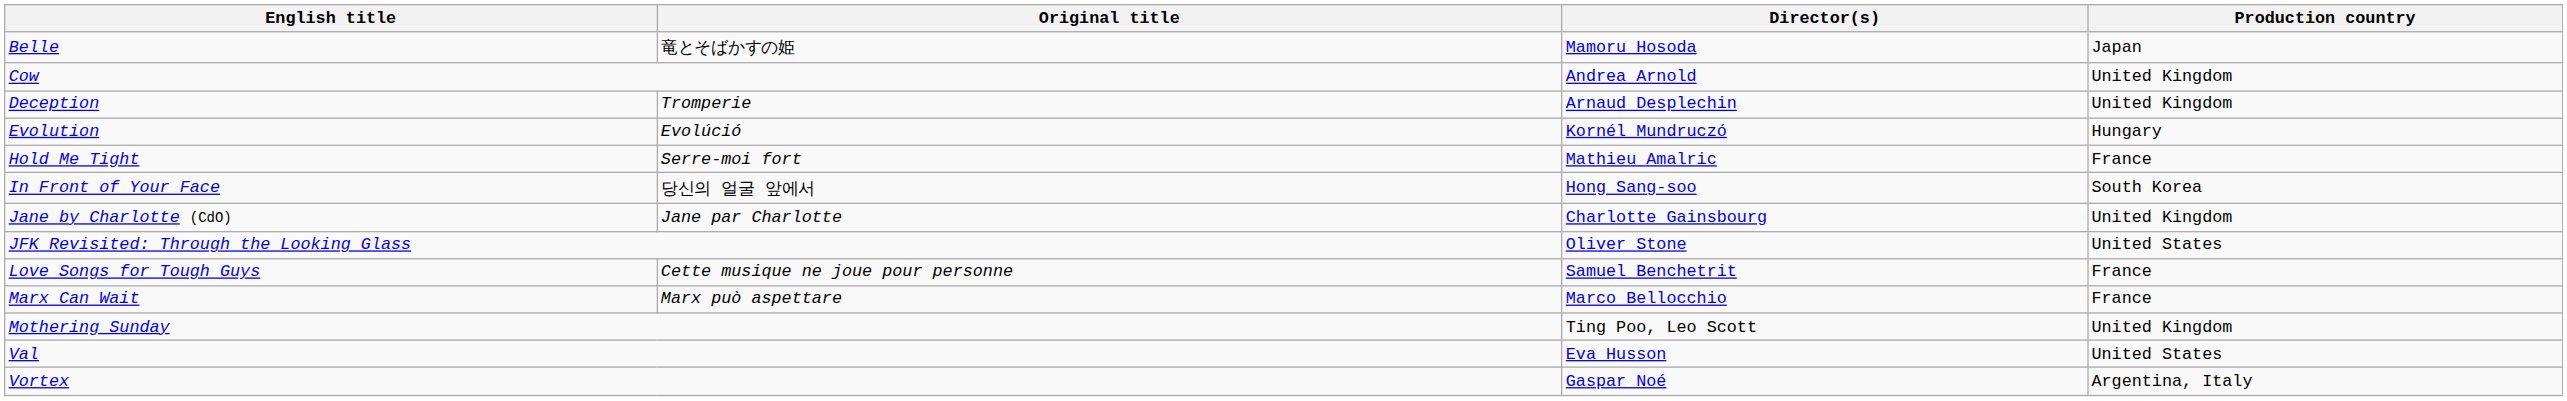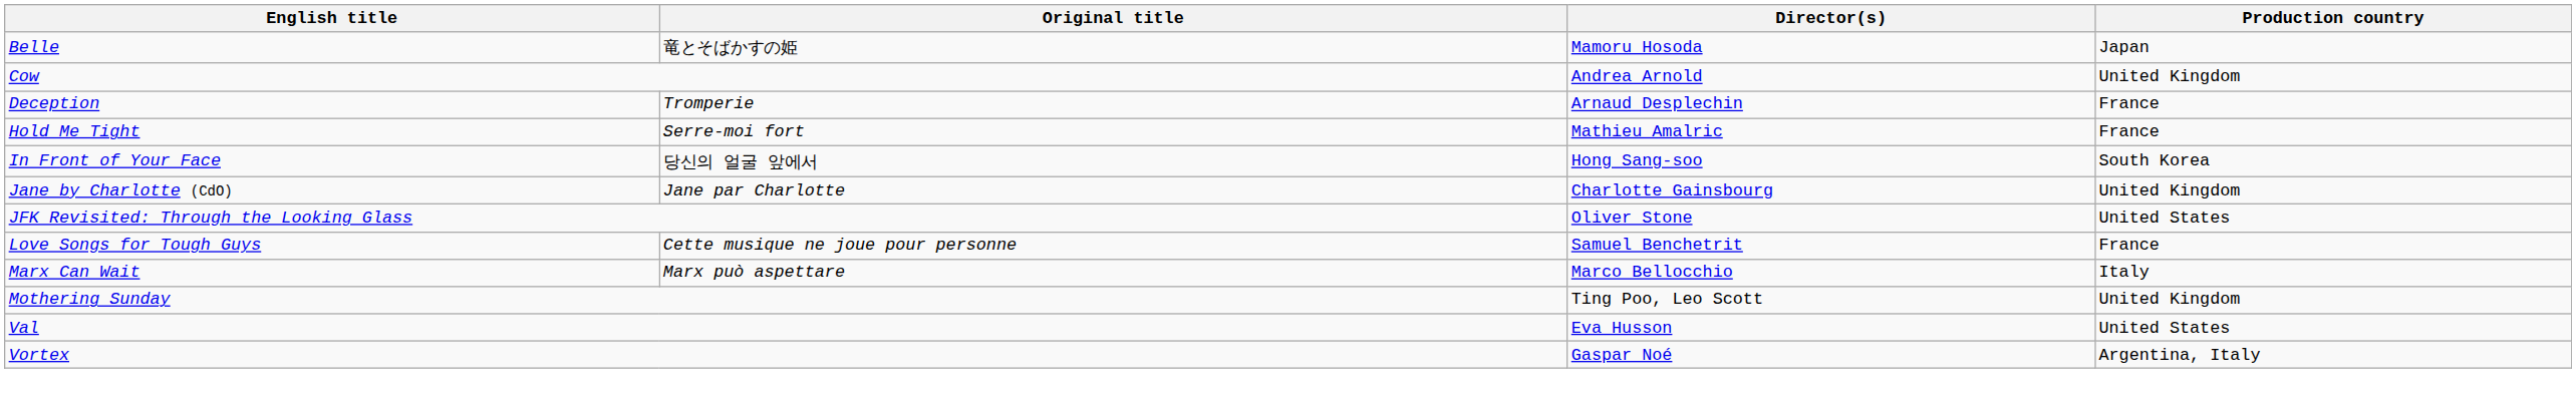Deception | Production country: United Kingdom -> France
- row: Evolution | Evolúció | Kornél Mundruczó | Hungary
Marx Can Wait | Production country: France -> Italy
